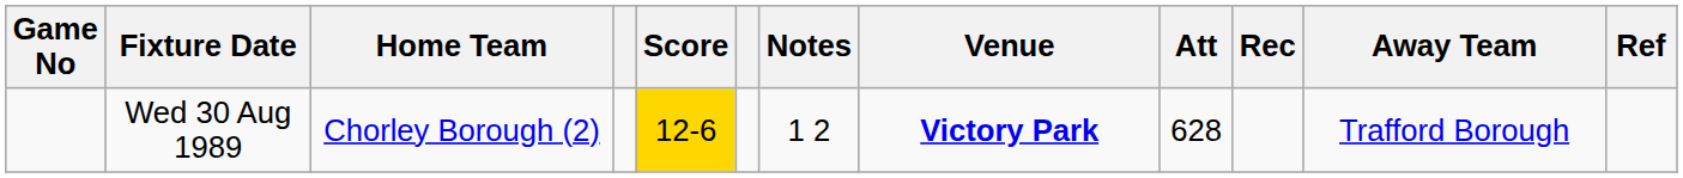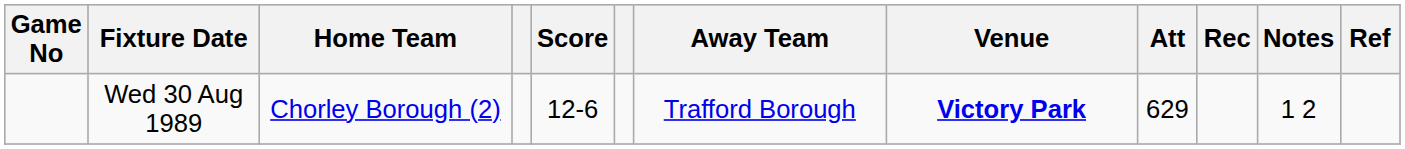columns swapped: Away Team <-> Notes
Wed 30 Aug 1989 | Score: gold background -> no background
Wed 30 Aug 1989 | Att: 628 -> 629
